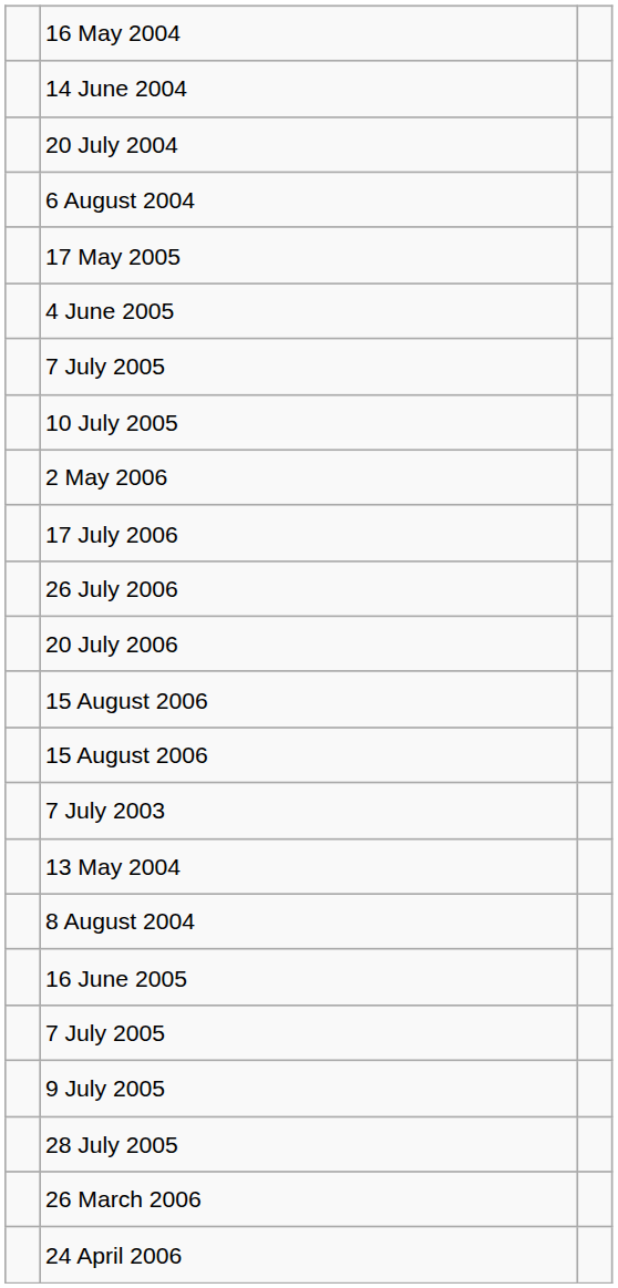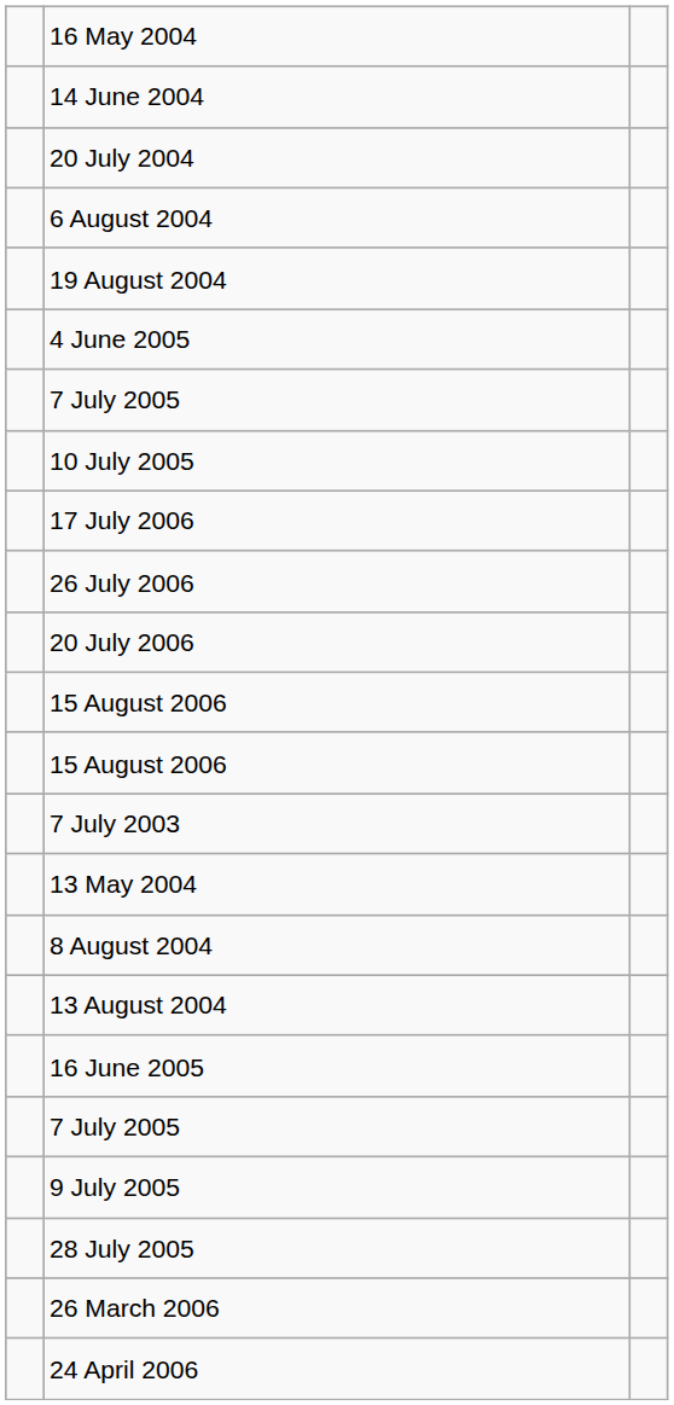+ row: 19 August 2004
- row: 17 May 2005
- row: 2 May 2006
+ row: 13 August 2004
